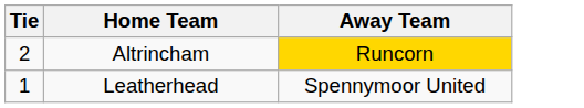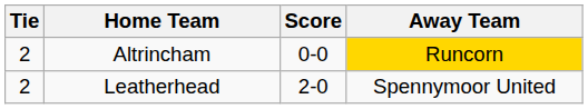+ column: Score | 0-0 | 2-0
Leatherhead | Tie: 1 -> 2
